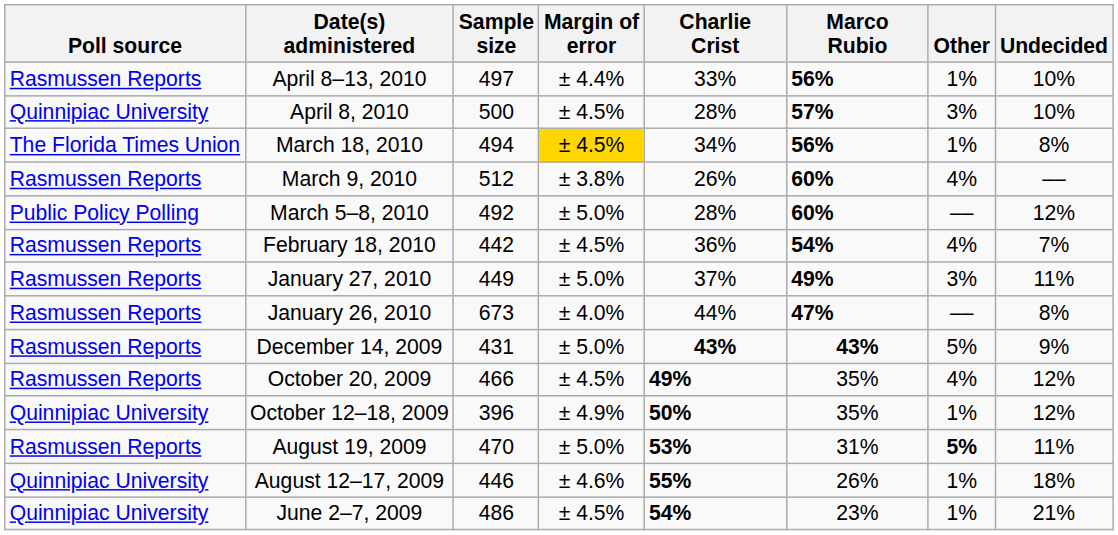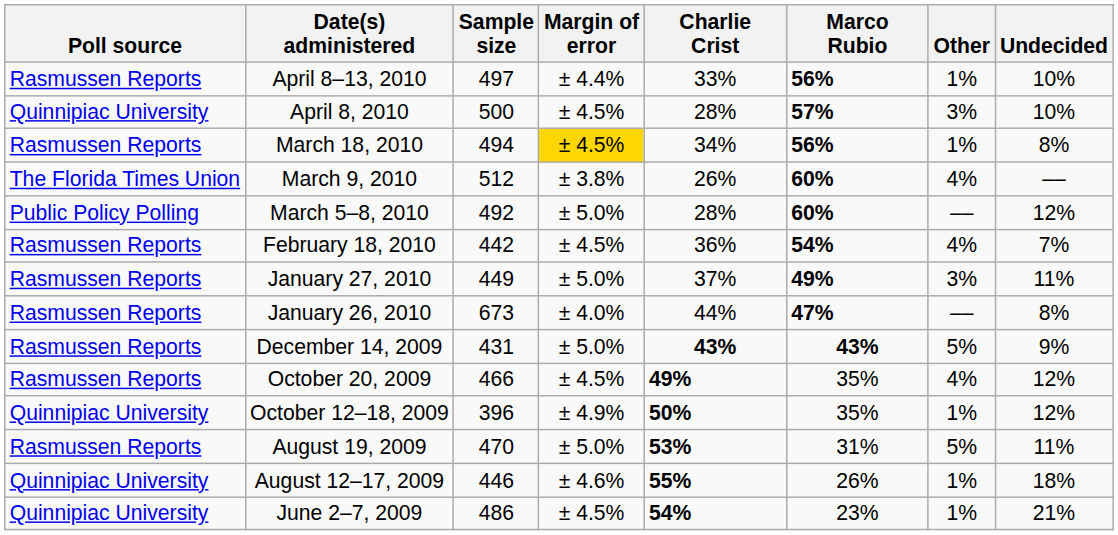March 18, 2010 | Poll source: The Florida Times Union -> Rasmussen Reports
March 9, 2010 | Poll source: Rasmussen Reports -> The Florida Times Union
August 19, 2009 | Other: bold -> normal
